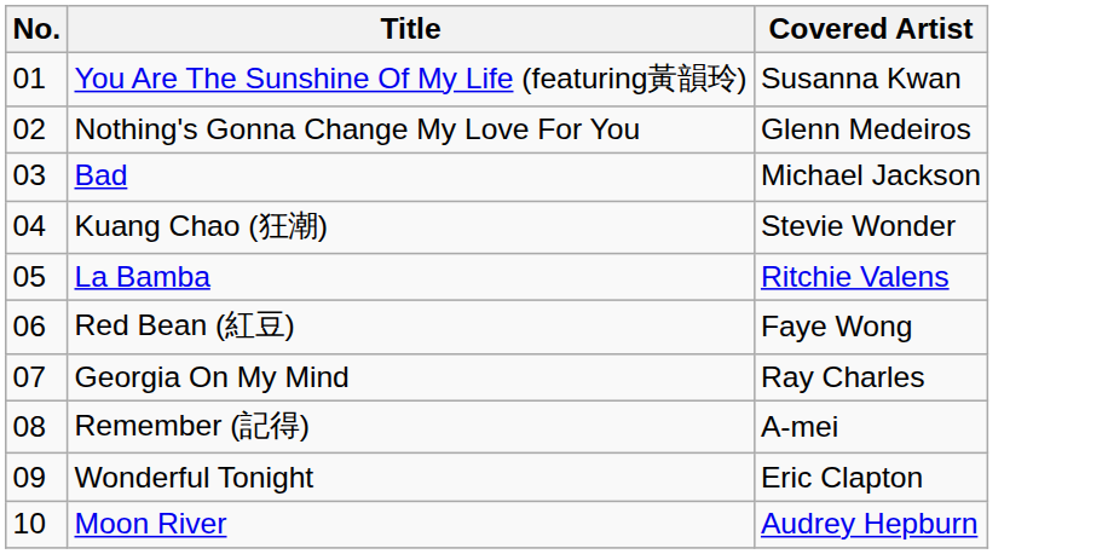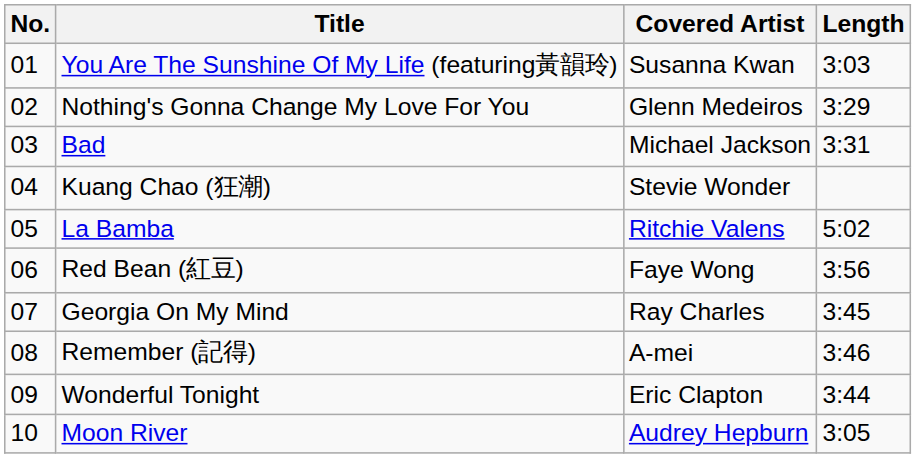+ column: Length | 3:03 | 3:29 | 3:31 | 5:02 | 3:56 | 3:45 | 3:46 | 3:44 | 3:05
